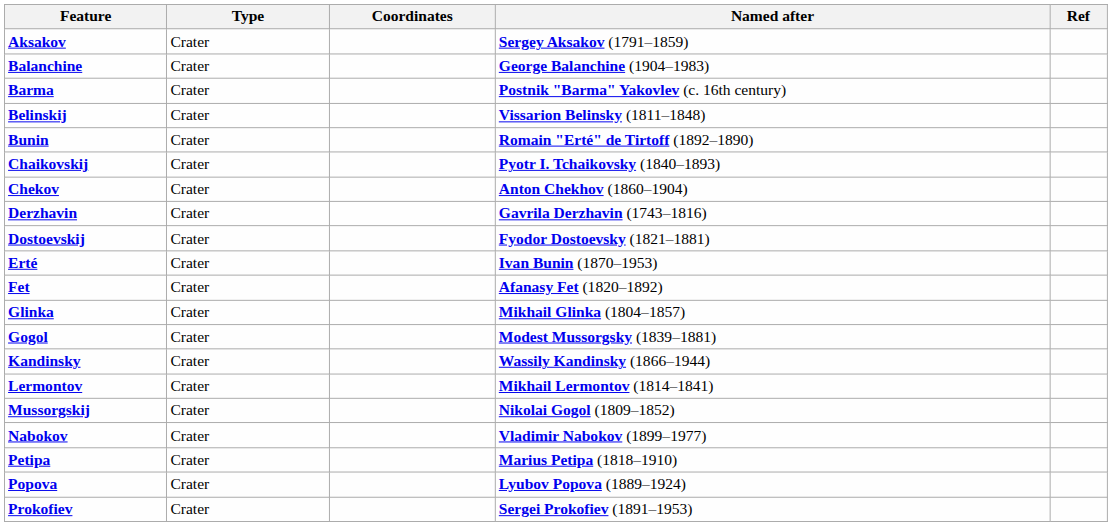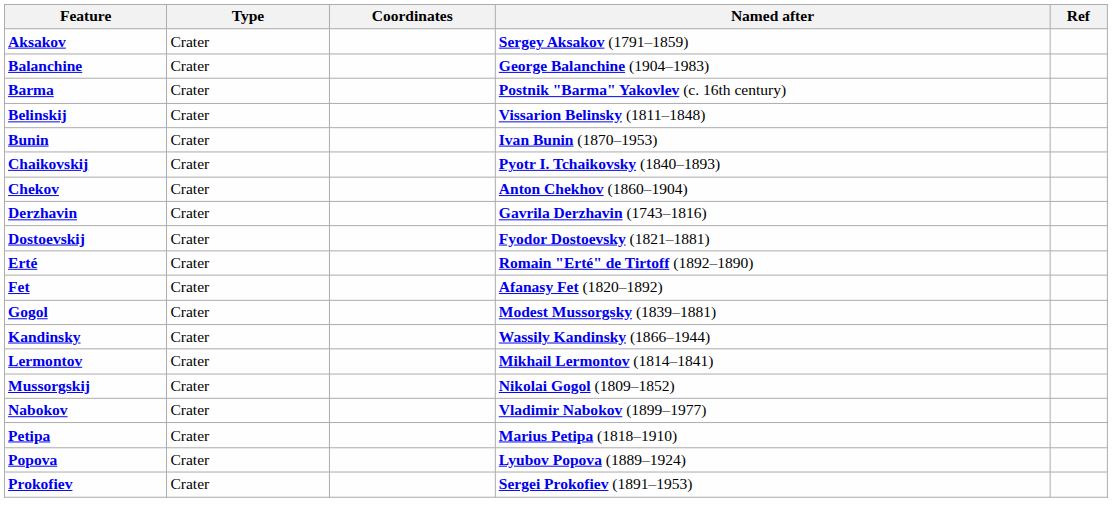Bunin | Named after: Romain "Erté" de Tirtoff (1892–1890) -> Ivan Bunin (1870–1953)
Erté | Named after: Ivan Bunin (1870–1953) -> Romain "Erté" de Tirtoff (1892–1890)
- row: Glinka | Crater | Mikhail Glinka (1804–1857)
